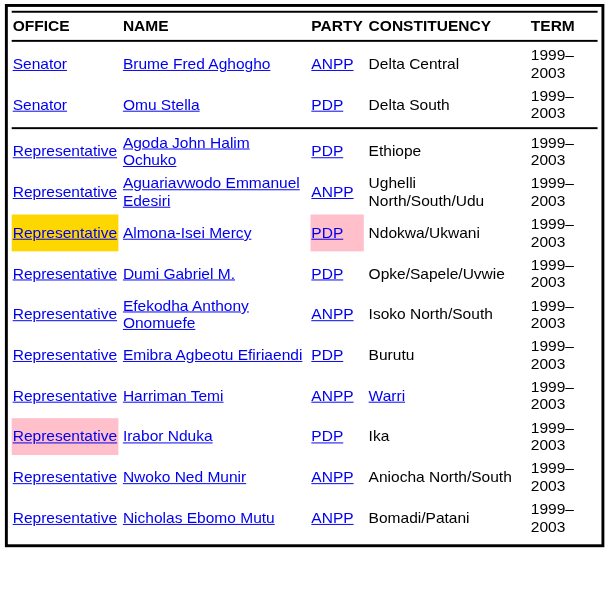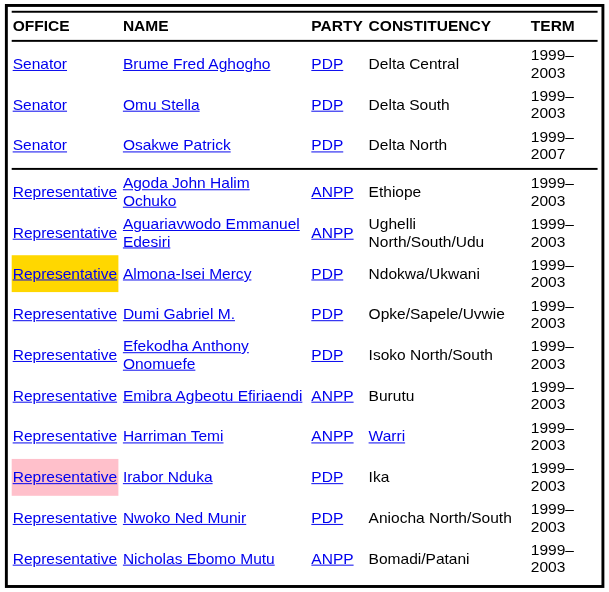Brume Fred Aghogho | column 3: ANPP -> PDP
+ row: Senator | Osakwe Patrick | PDP | Delta North | 1999–2007
Agoda John Halim Ochuko | column 3: PDP -> ANPP
Almona-Isei Mercy | column 3: pink background -> no background
Efekodha Anthony Onomuefe | column 3: ANPP -> PDP
Emibra Agbeotu Efiriaendi | column 3: PDP -> ANPP
Nwoko Ned Munir | column 3: ANPP -> PDP
